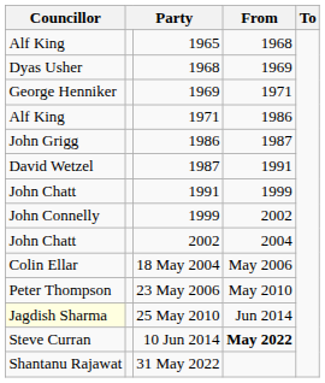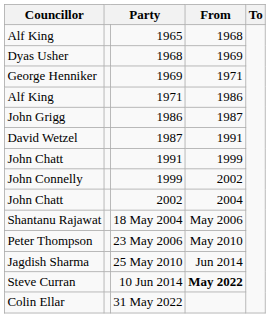18 May 2004 | Councillor: Colin Ellar -> Shantanu Rajawat
25 May 2010 | Councillor: lightyellow background -> no background
31 May 2022 | Councillor: Shantanu Rajawat -> Colin Ellar
